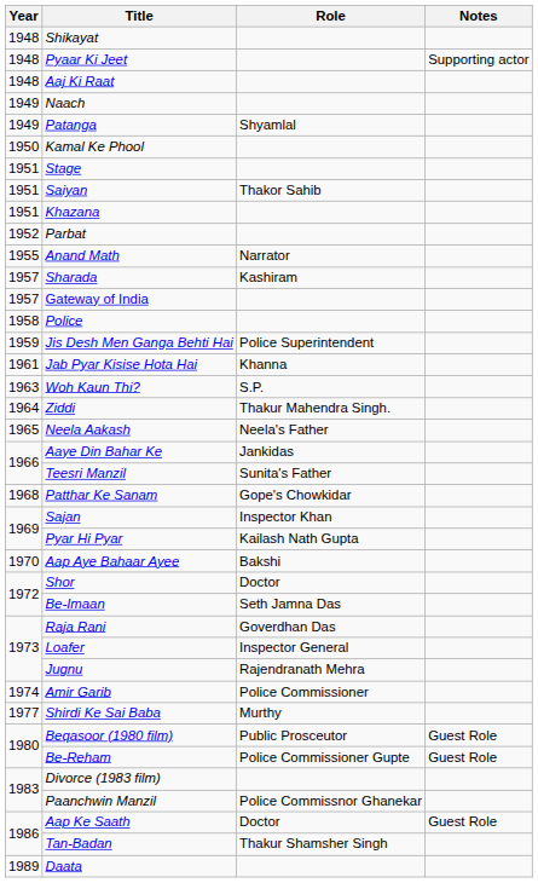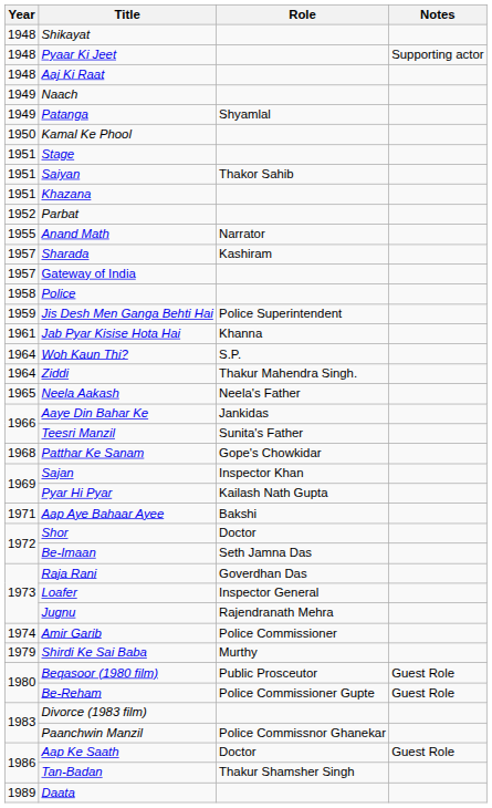Woh Kaun Thi? | Year: 1963 -> 1964
Aap Aye Bahaar Ayee | Year: 1970 -> 1971
Shirdi Ke Sai Baba | Year: 1977 -> 1979
